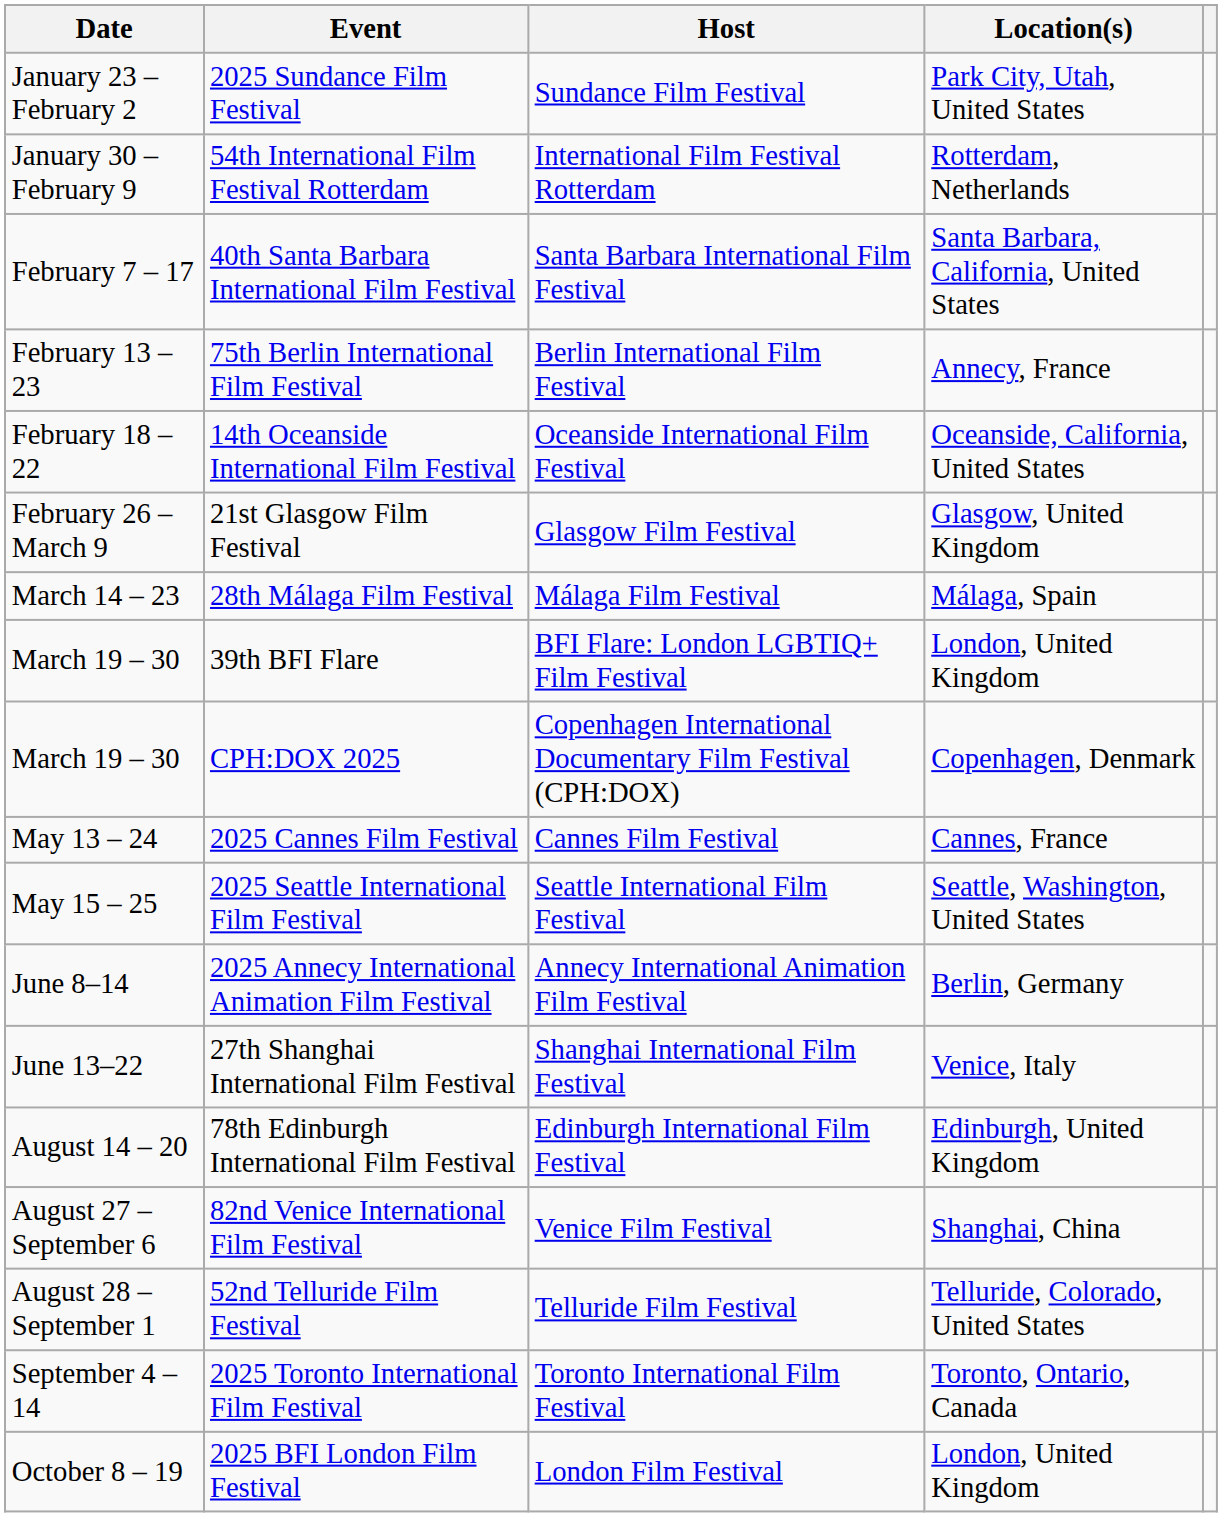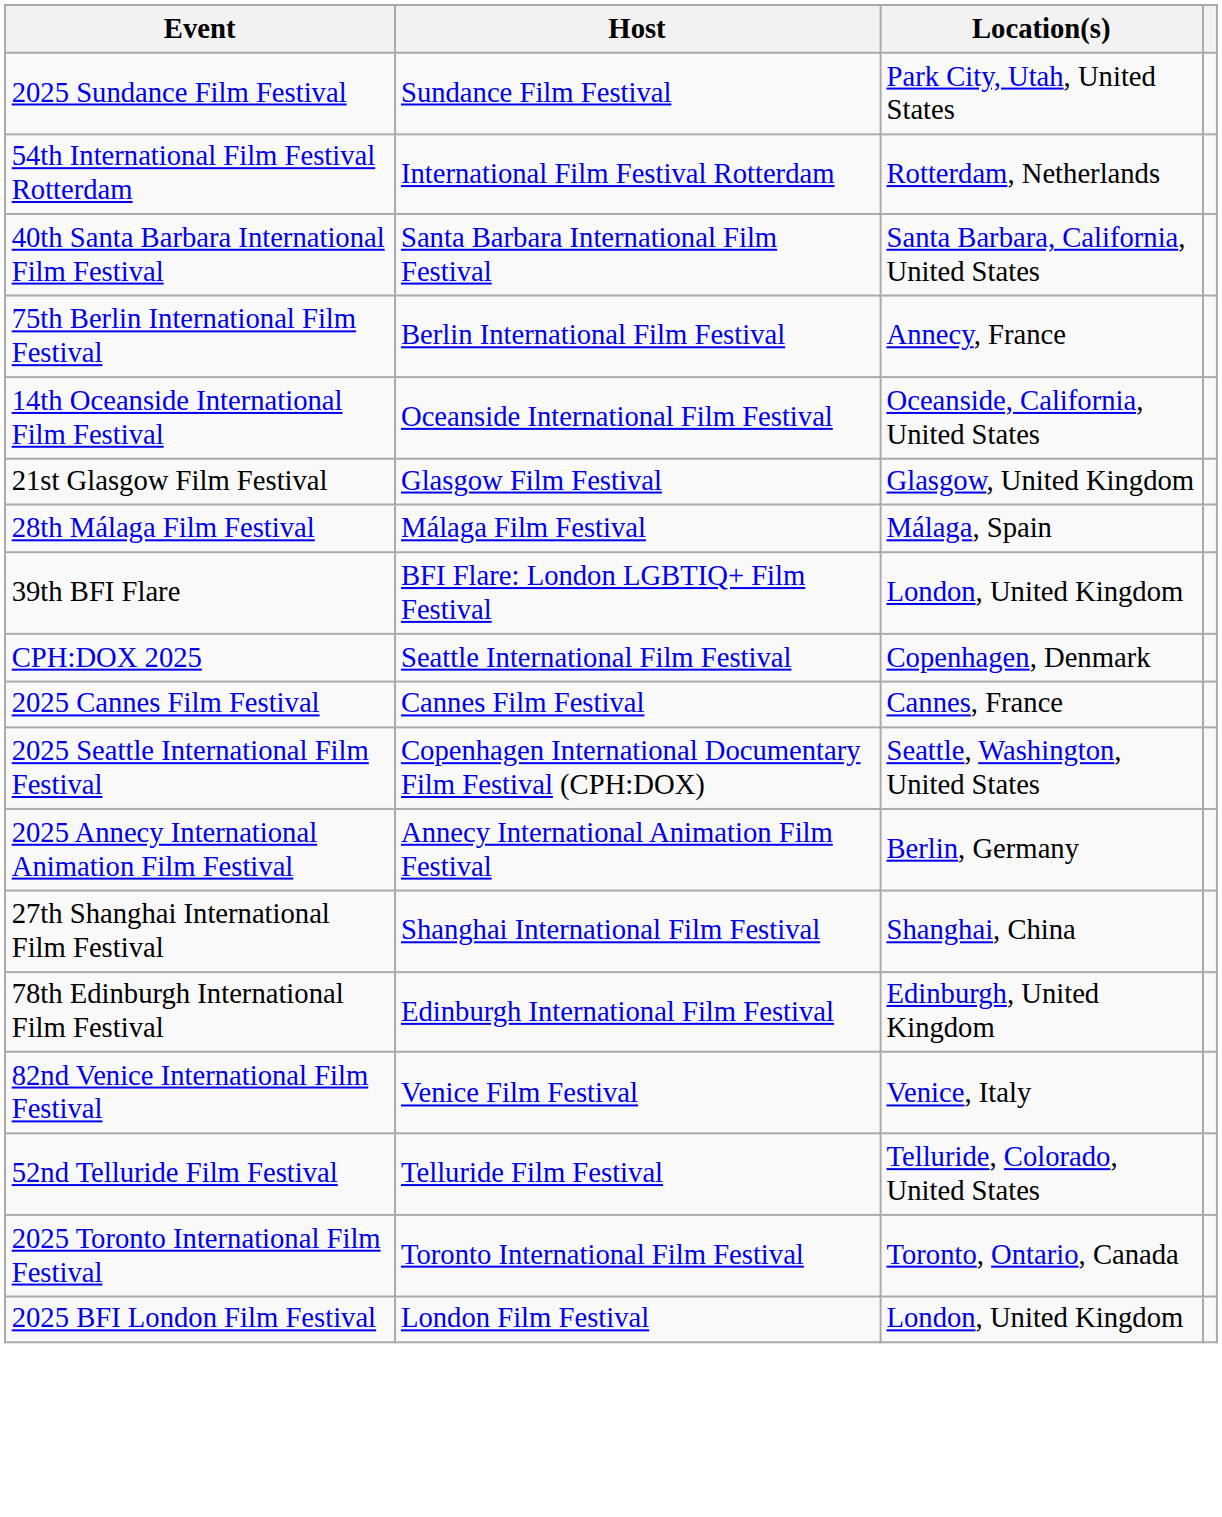- column: Date | January 23 – February 2 | January 30 – February 9 | February 7 – 17 | February 13 – 23 | February 18 – 22 | February 26 – March 9 | March 14 – 23 | March 19 – 30 | March 19 – 30 | May 13 – 24 | May 15 – 25 | June 8–14 | June 13–22 | August 14 – 20 | August 27 – September 6 | August 28 – September 1 | September 4 – 14 | October 8 – 19
CPH:DOX 2025 | Host: Copenhagen International Documentary Film Festival (CPH:DOX) -> Seattle International Film Festival
2025 Seattle International Film Festival | Host: Seattle International Film Festival -> Copenhagen International Documentary Film Festival (CPH:DOX)
27th Shanghai International Film Festival | Location(s): Venice, Italy -> Shanghai, China
82nd Venice International Film Festival | Location(s): Shanghai, China -> Venice, Italy
